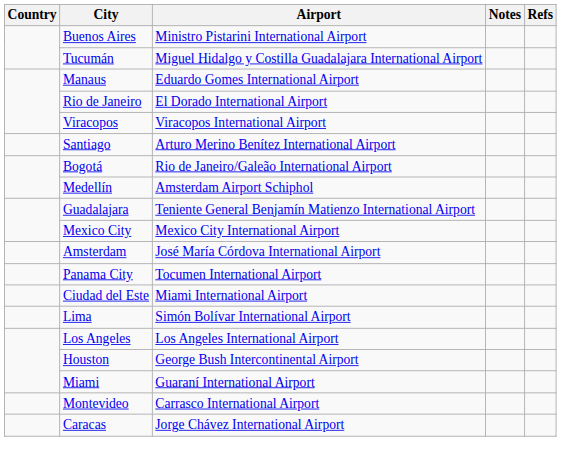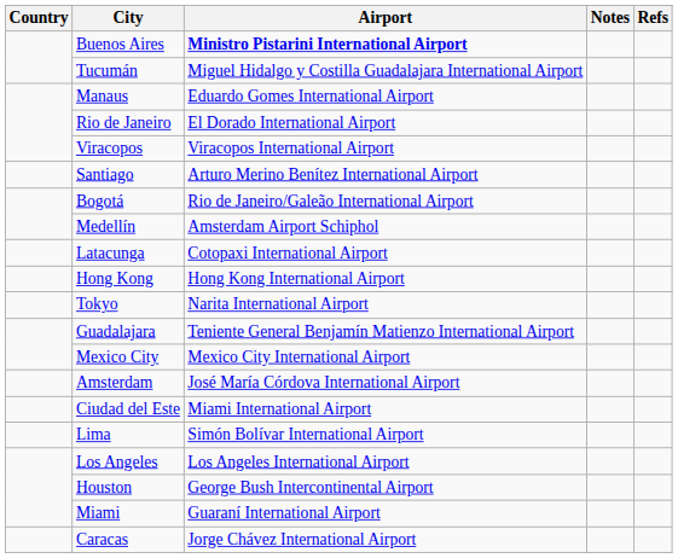Buenos Aires | Airport: normal -> bold
+ row: Latacunga | Cotopaxi International Airport
+ row: Hong Kong | Hong Kong International Airport
+ row: Tokyo | Narita International Airport
- row: Panama City | Tocumen International Airport
- row: Montevideo | Carrasco International Airport
